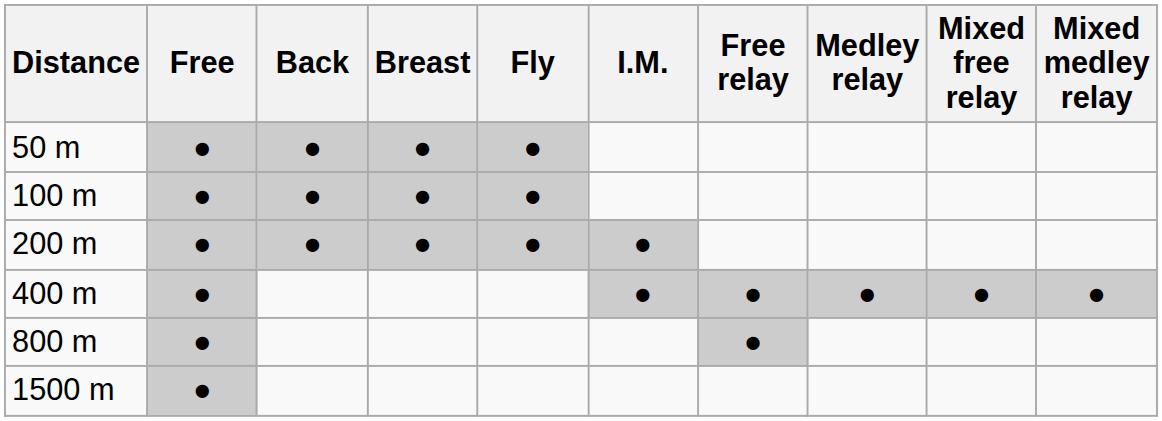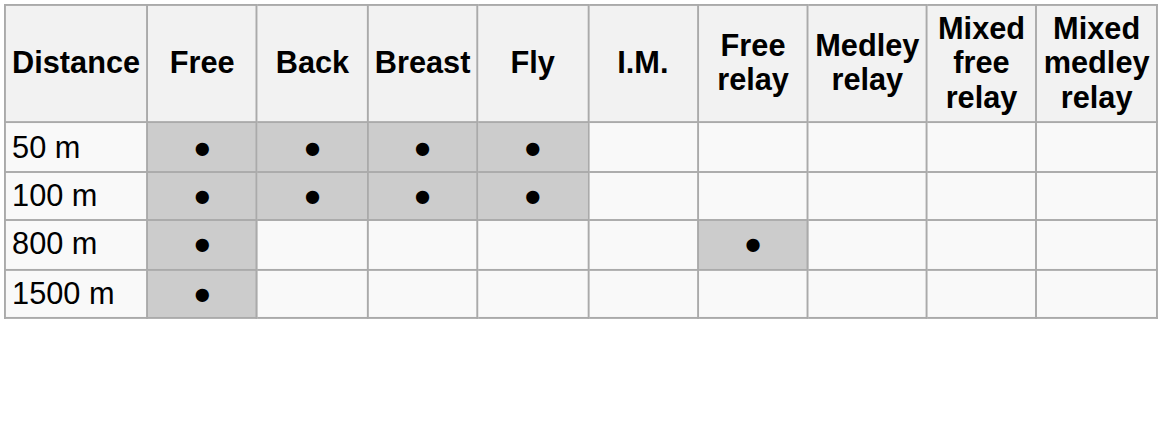- row: 200 m | ● | ● | ● | ● | ●
- row: 400 m | ● | ● | ● | ● | ● | ●
